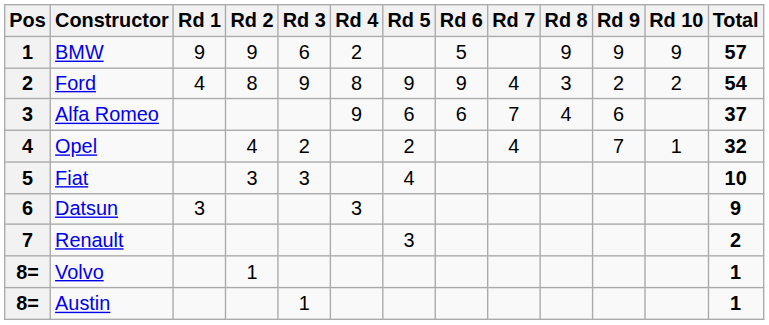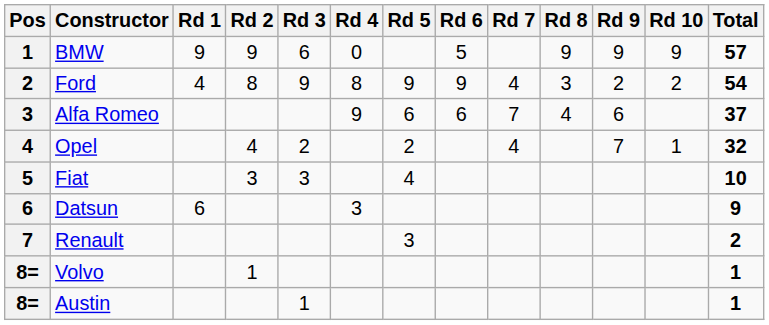BMW | Rd 4: 2 -> 0
Datsun | Rd 1: 3 -> 6
